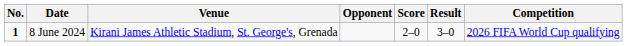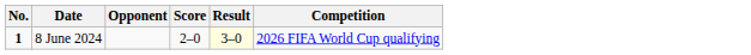- column: Venue | Kirani James Athletic Stadium, St. George's, Grenada
8 June 2024 | Result: no background -> lightyellow background
